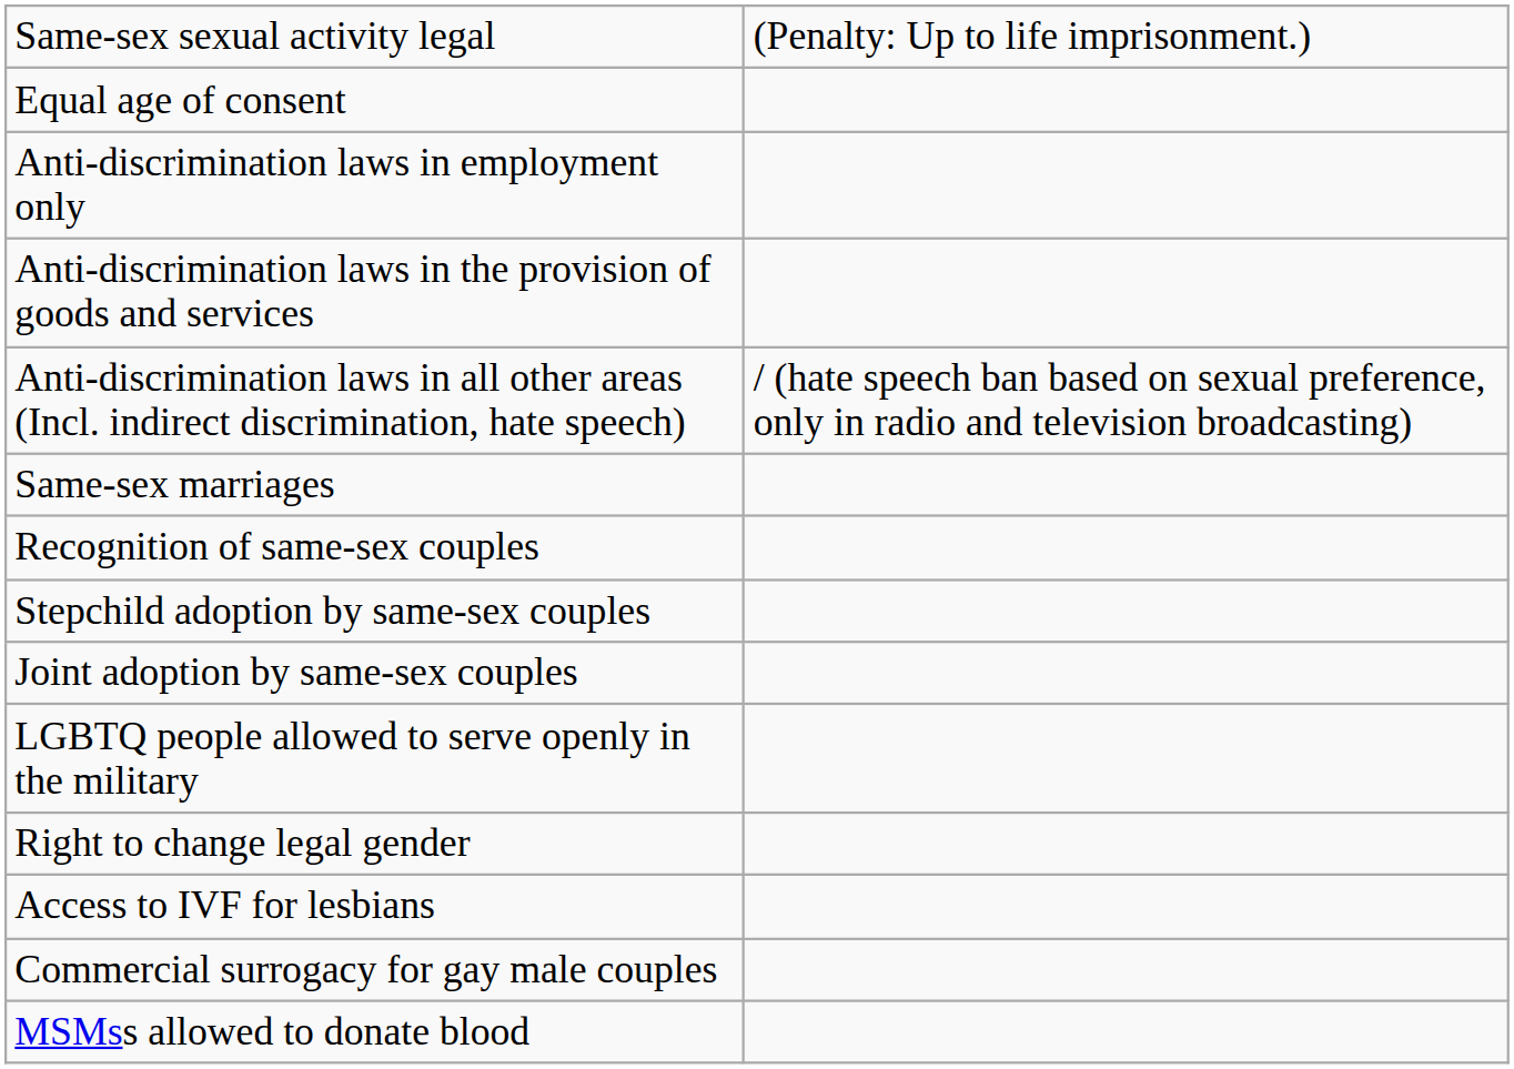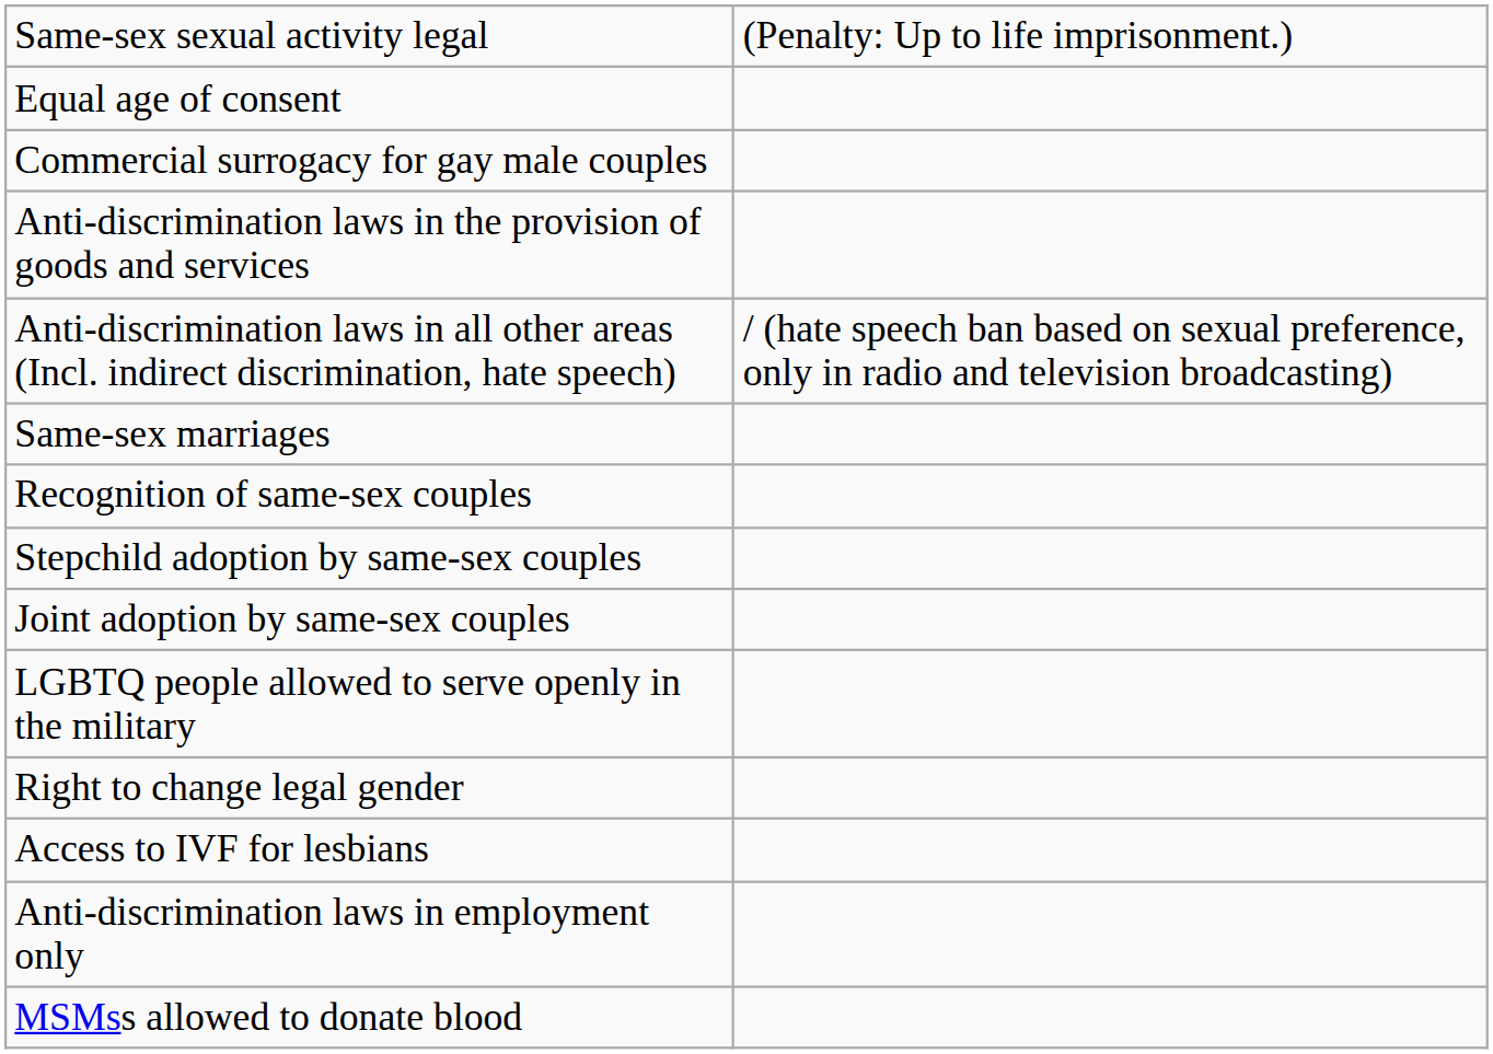rows swapped: Anti-discrimination laws in employment only <-> Commercial surrogacy for gay male couples
